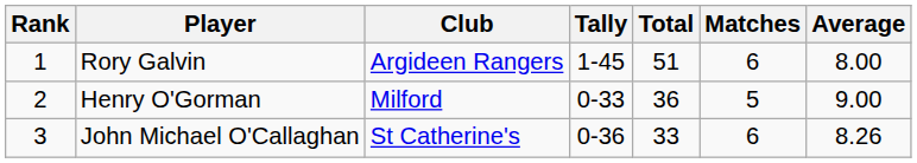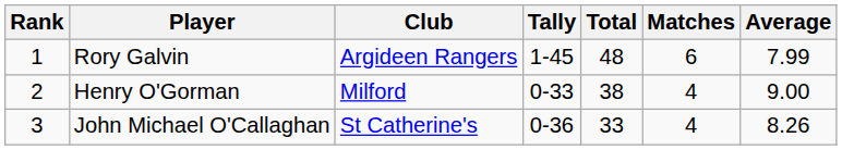Rory Galvin | Total: 51 -> 48
Rory Galvin | Average: 8.00 -> 7.99
Henry O'Gorman | Total: 36 -> 38
Henry O'Gorman | Matches: 5 -> 4
John Michael O'Callaghan | Matches: 6 -> 4
